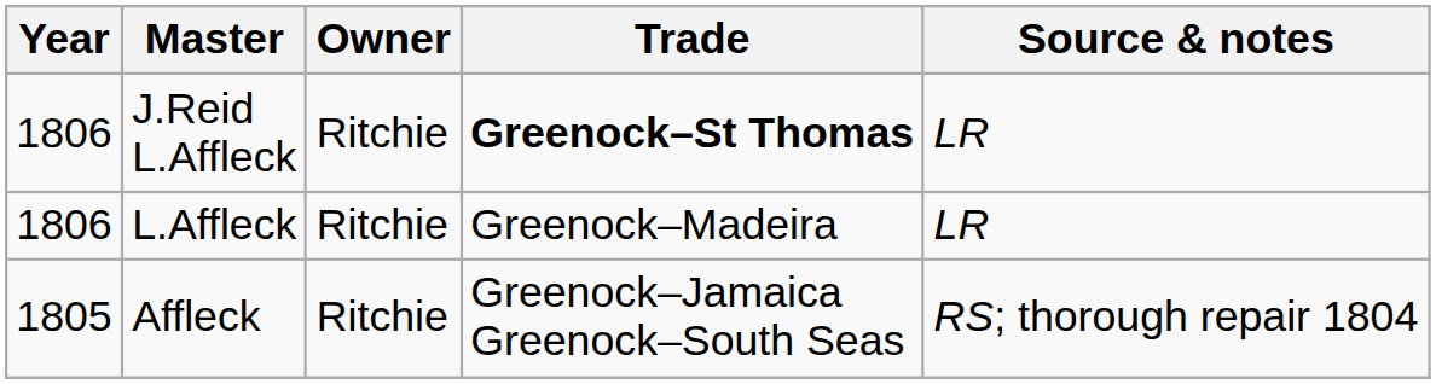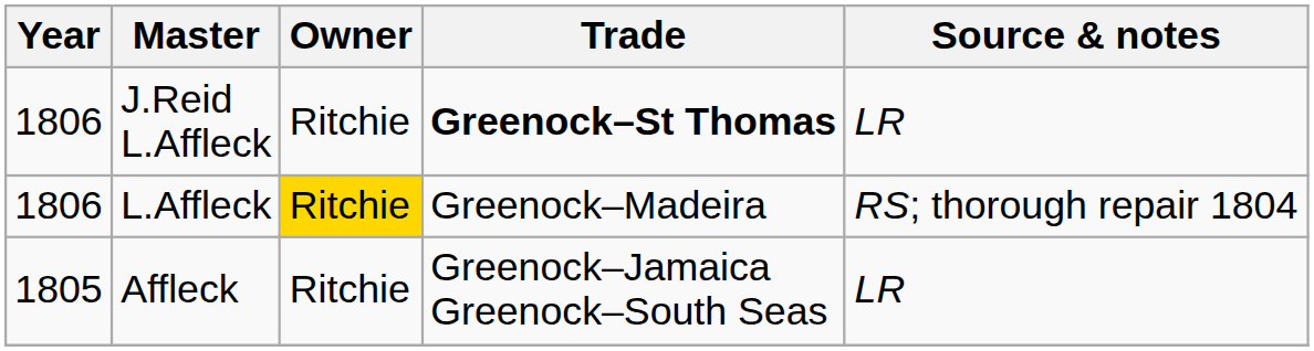L.Affleck | Owner: no background -> gold background
L.Affleck | Source & notes: LR -> RS; thorough repair 1804
Affleck | Source & notes: RS; thorough repair 1804 -> LR
